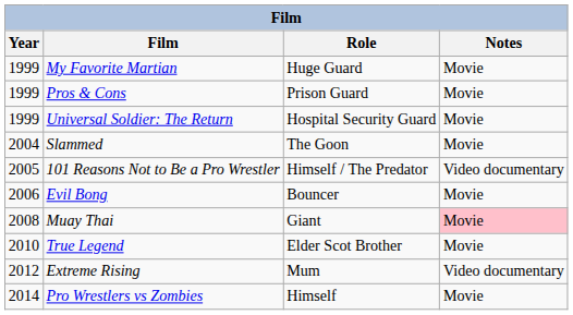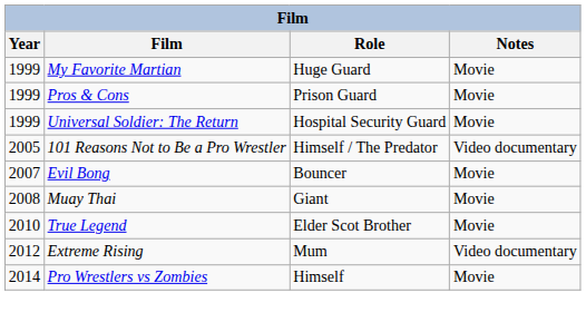- row: 2004 | Slammed | The Goon | Movie
Evil Bong | Year: 2006 -> 2007
Muay Thai | Notes: pink background -> no background
